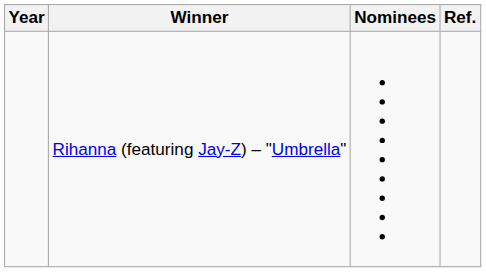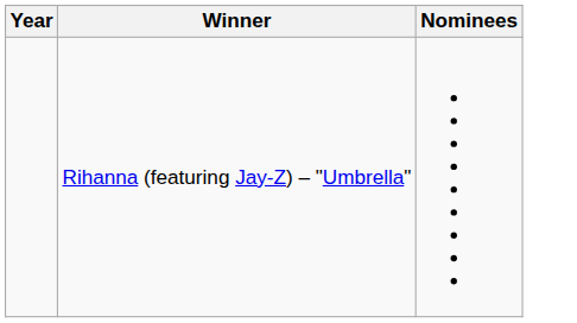- column: Ref.
